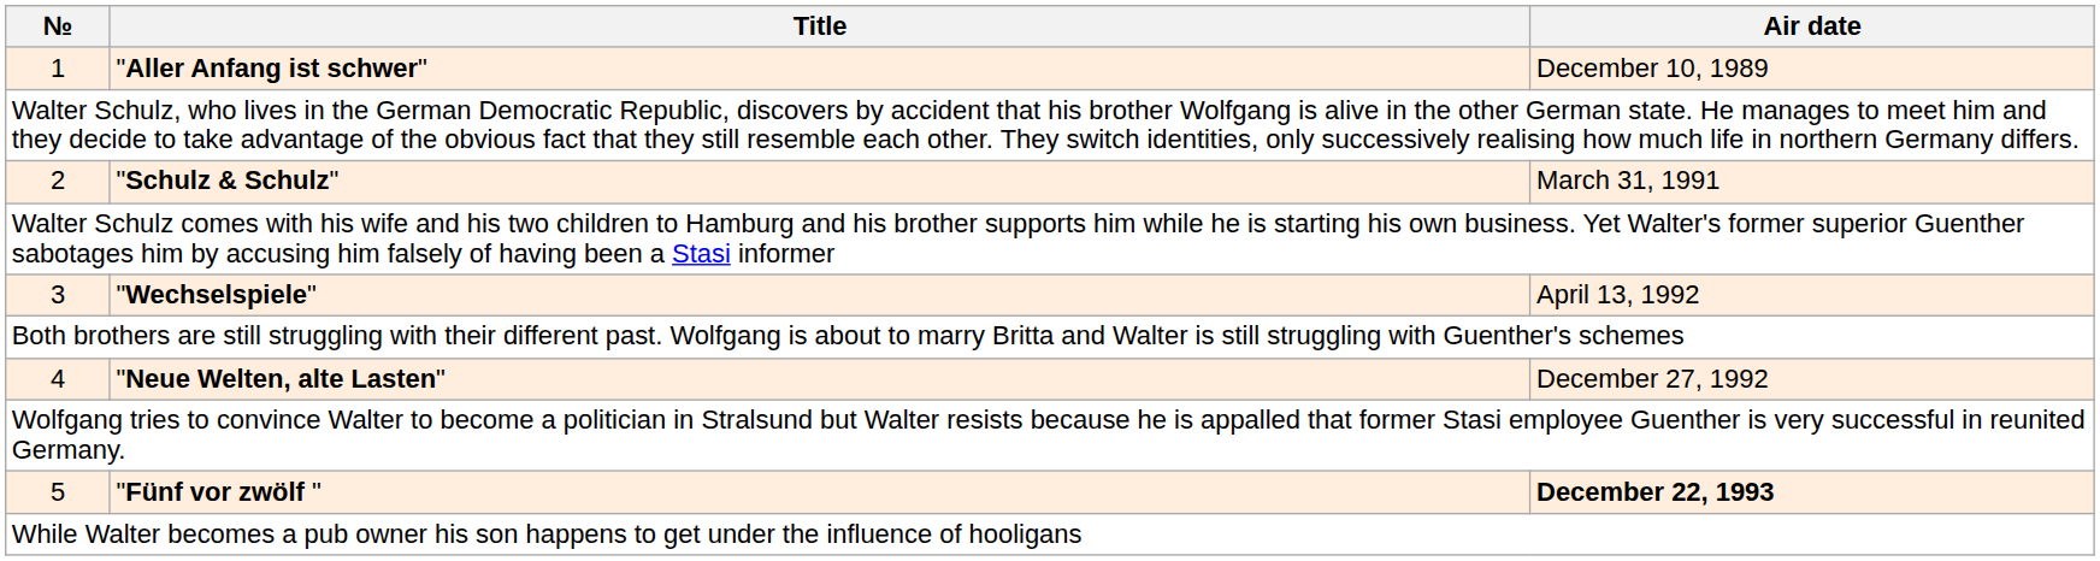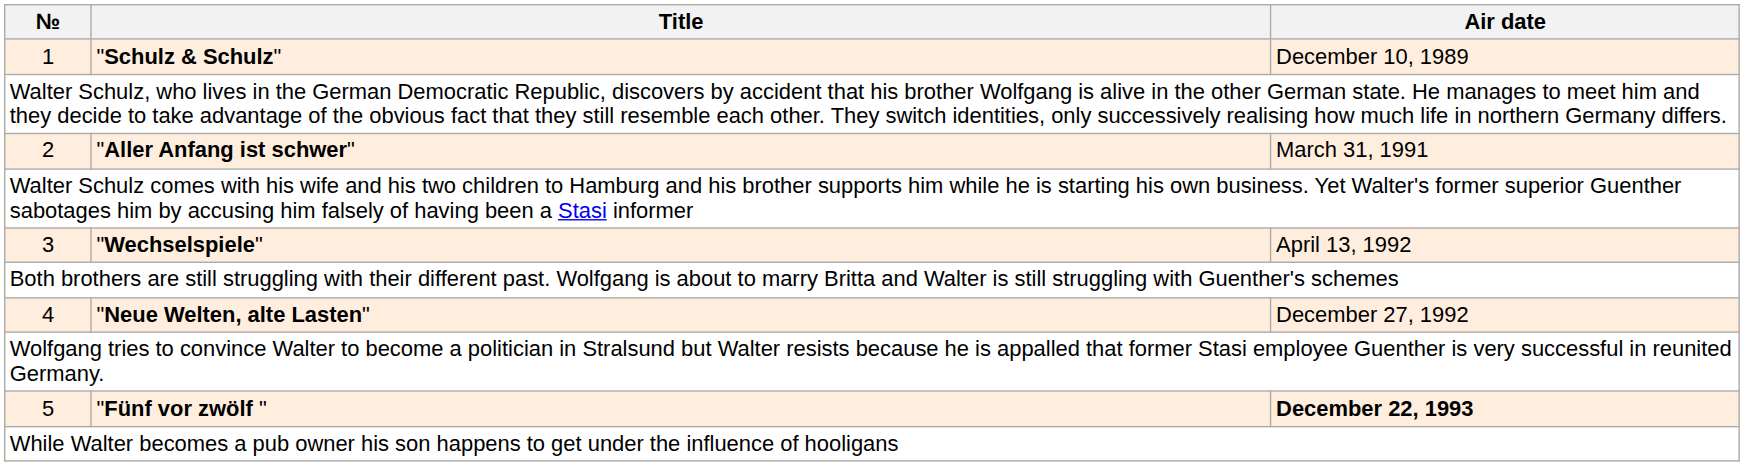1 | Title: "Aller Anfang ist schwer" -> "Schulz & Schulz"
2 | Title: "Schulz & Schulz" -> "Aller Anfang ist schwer"
